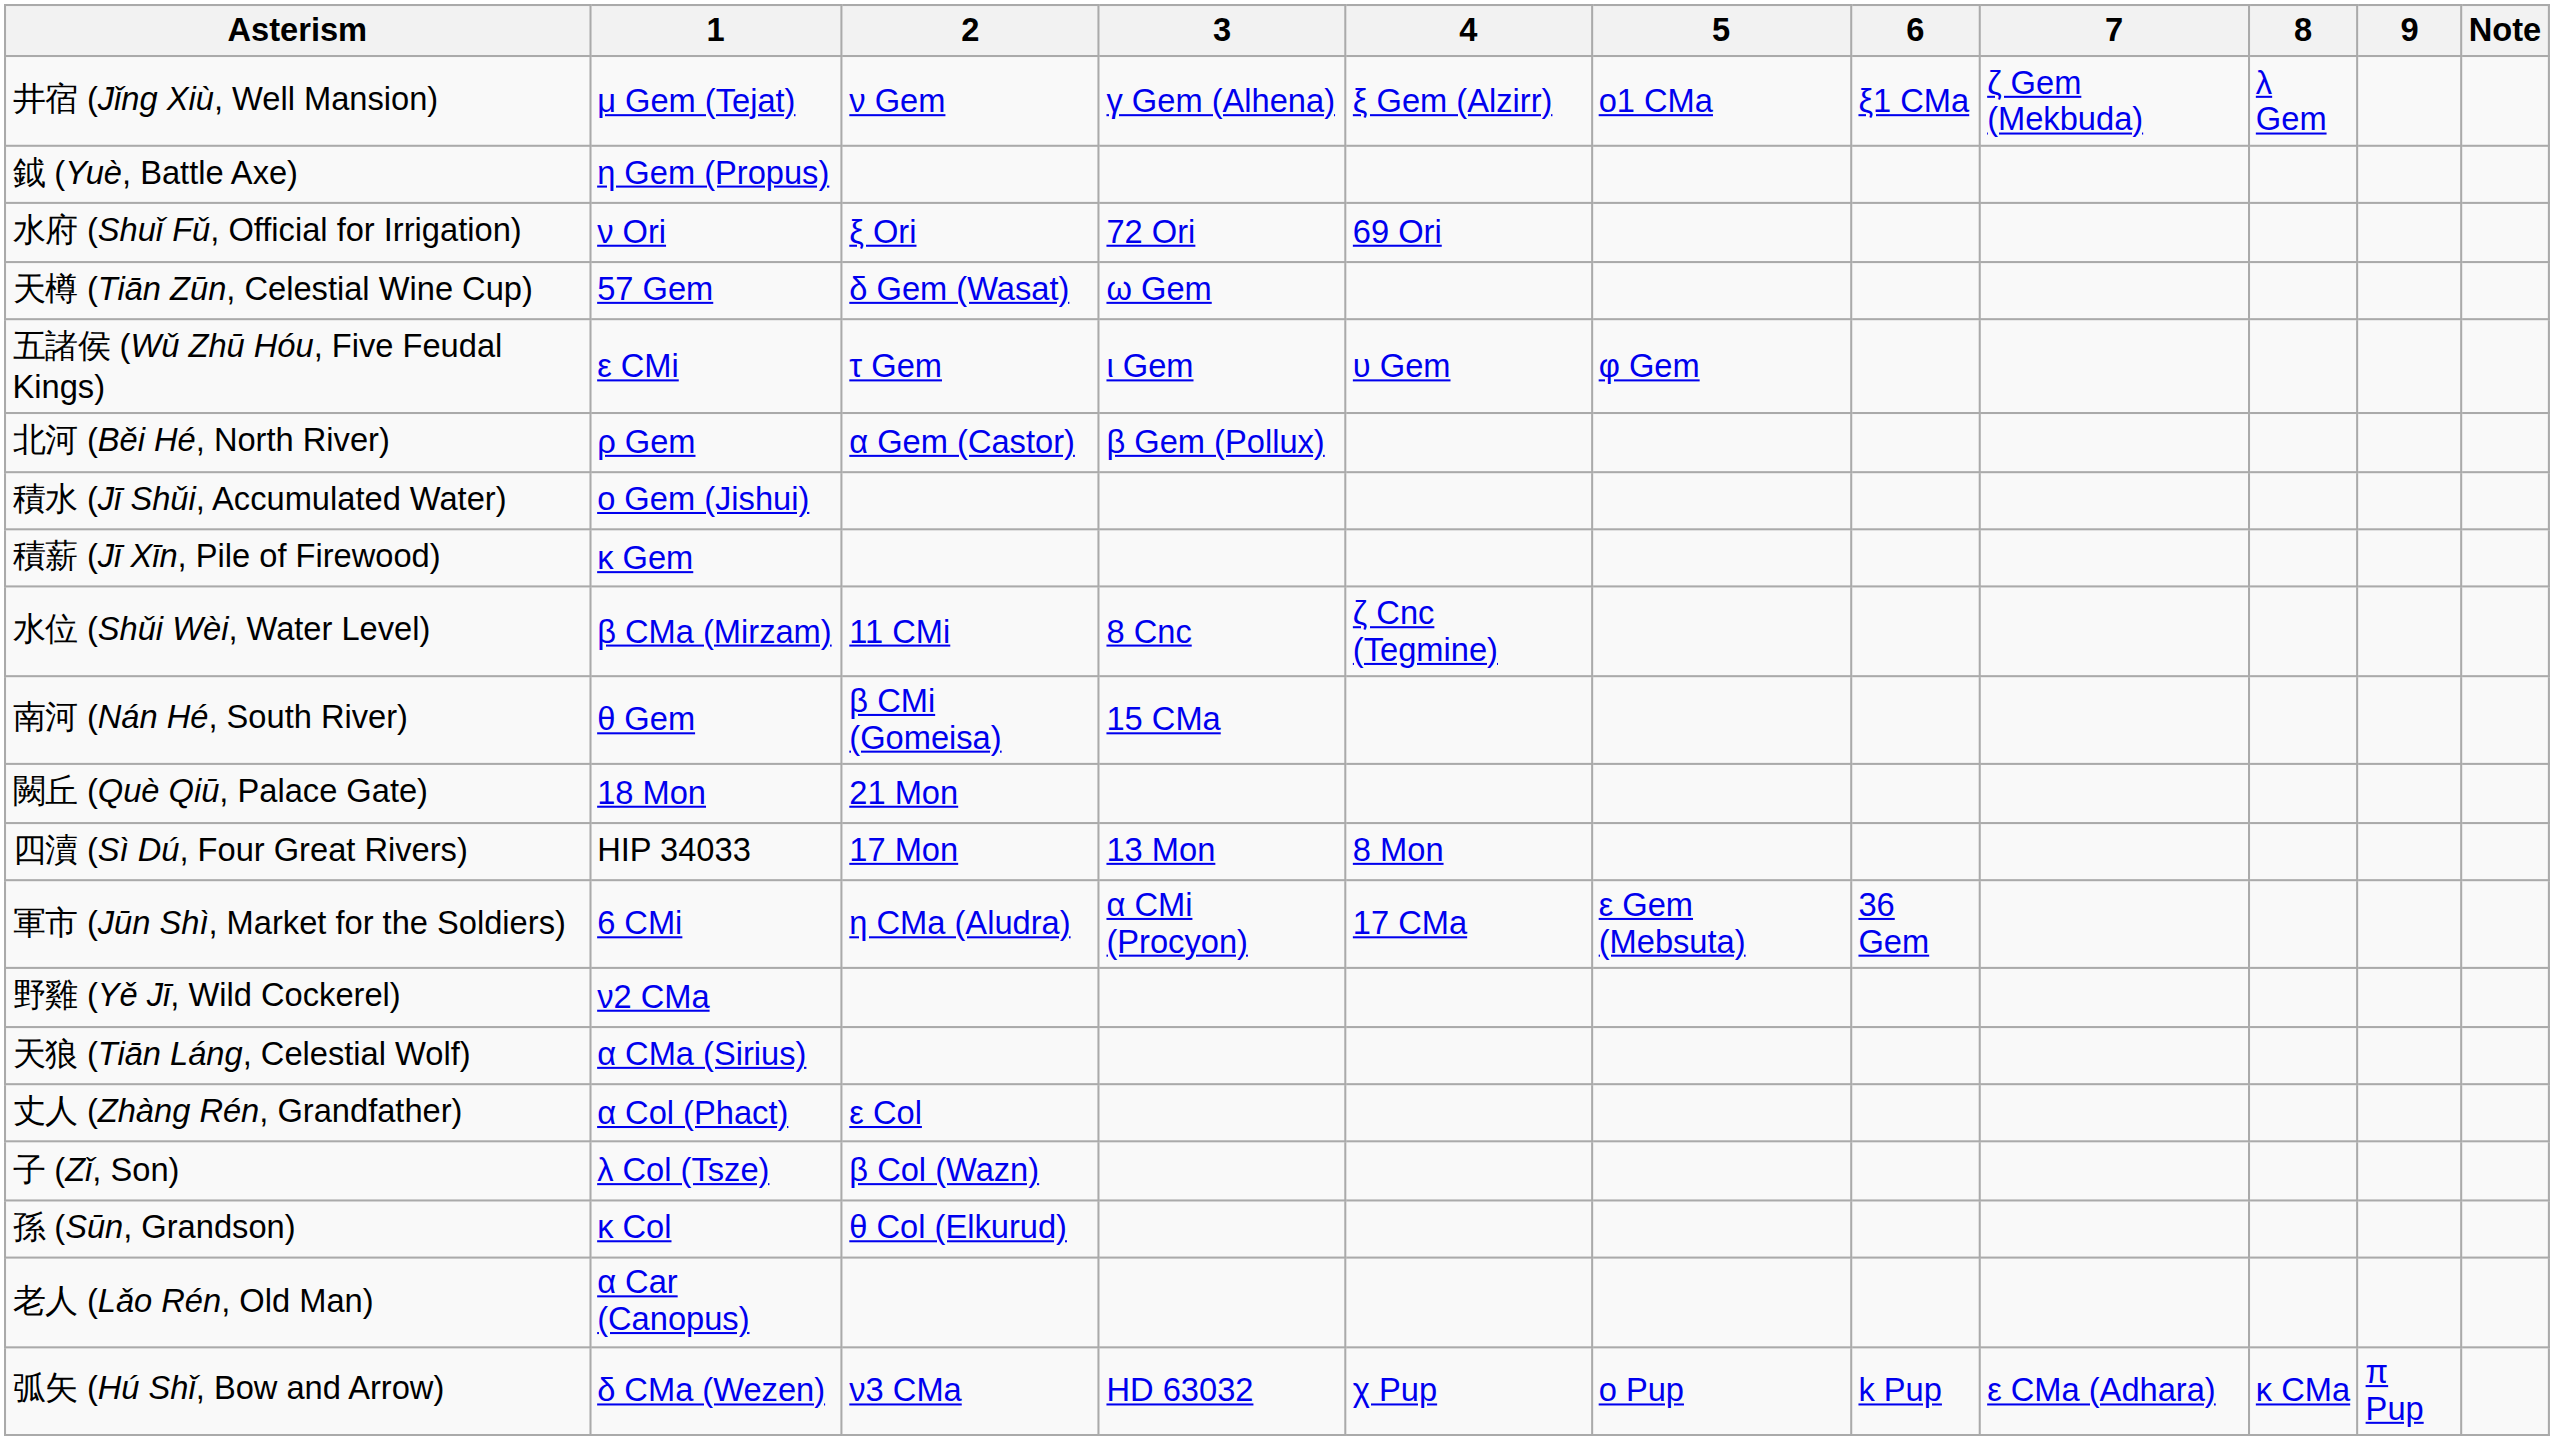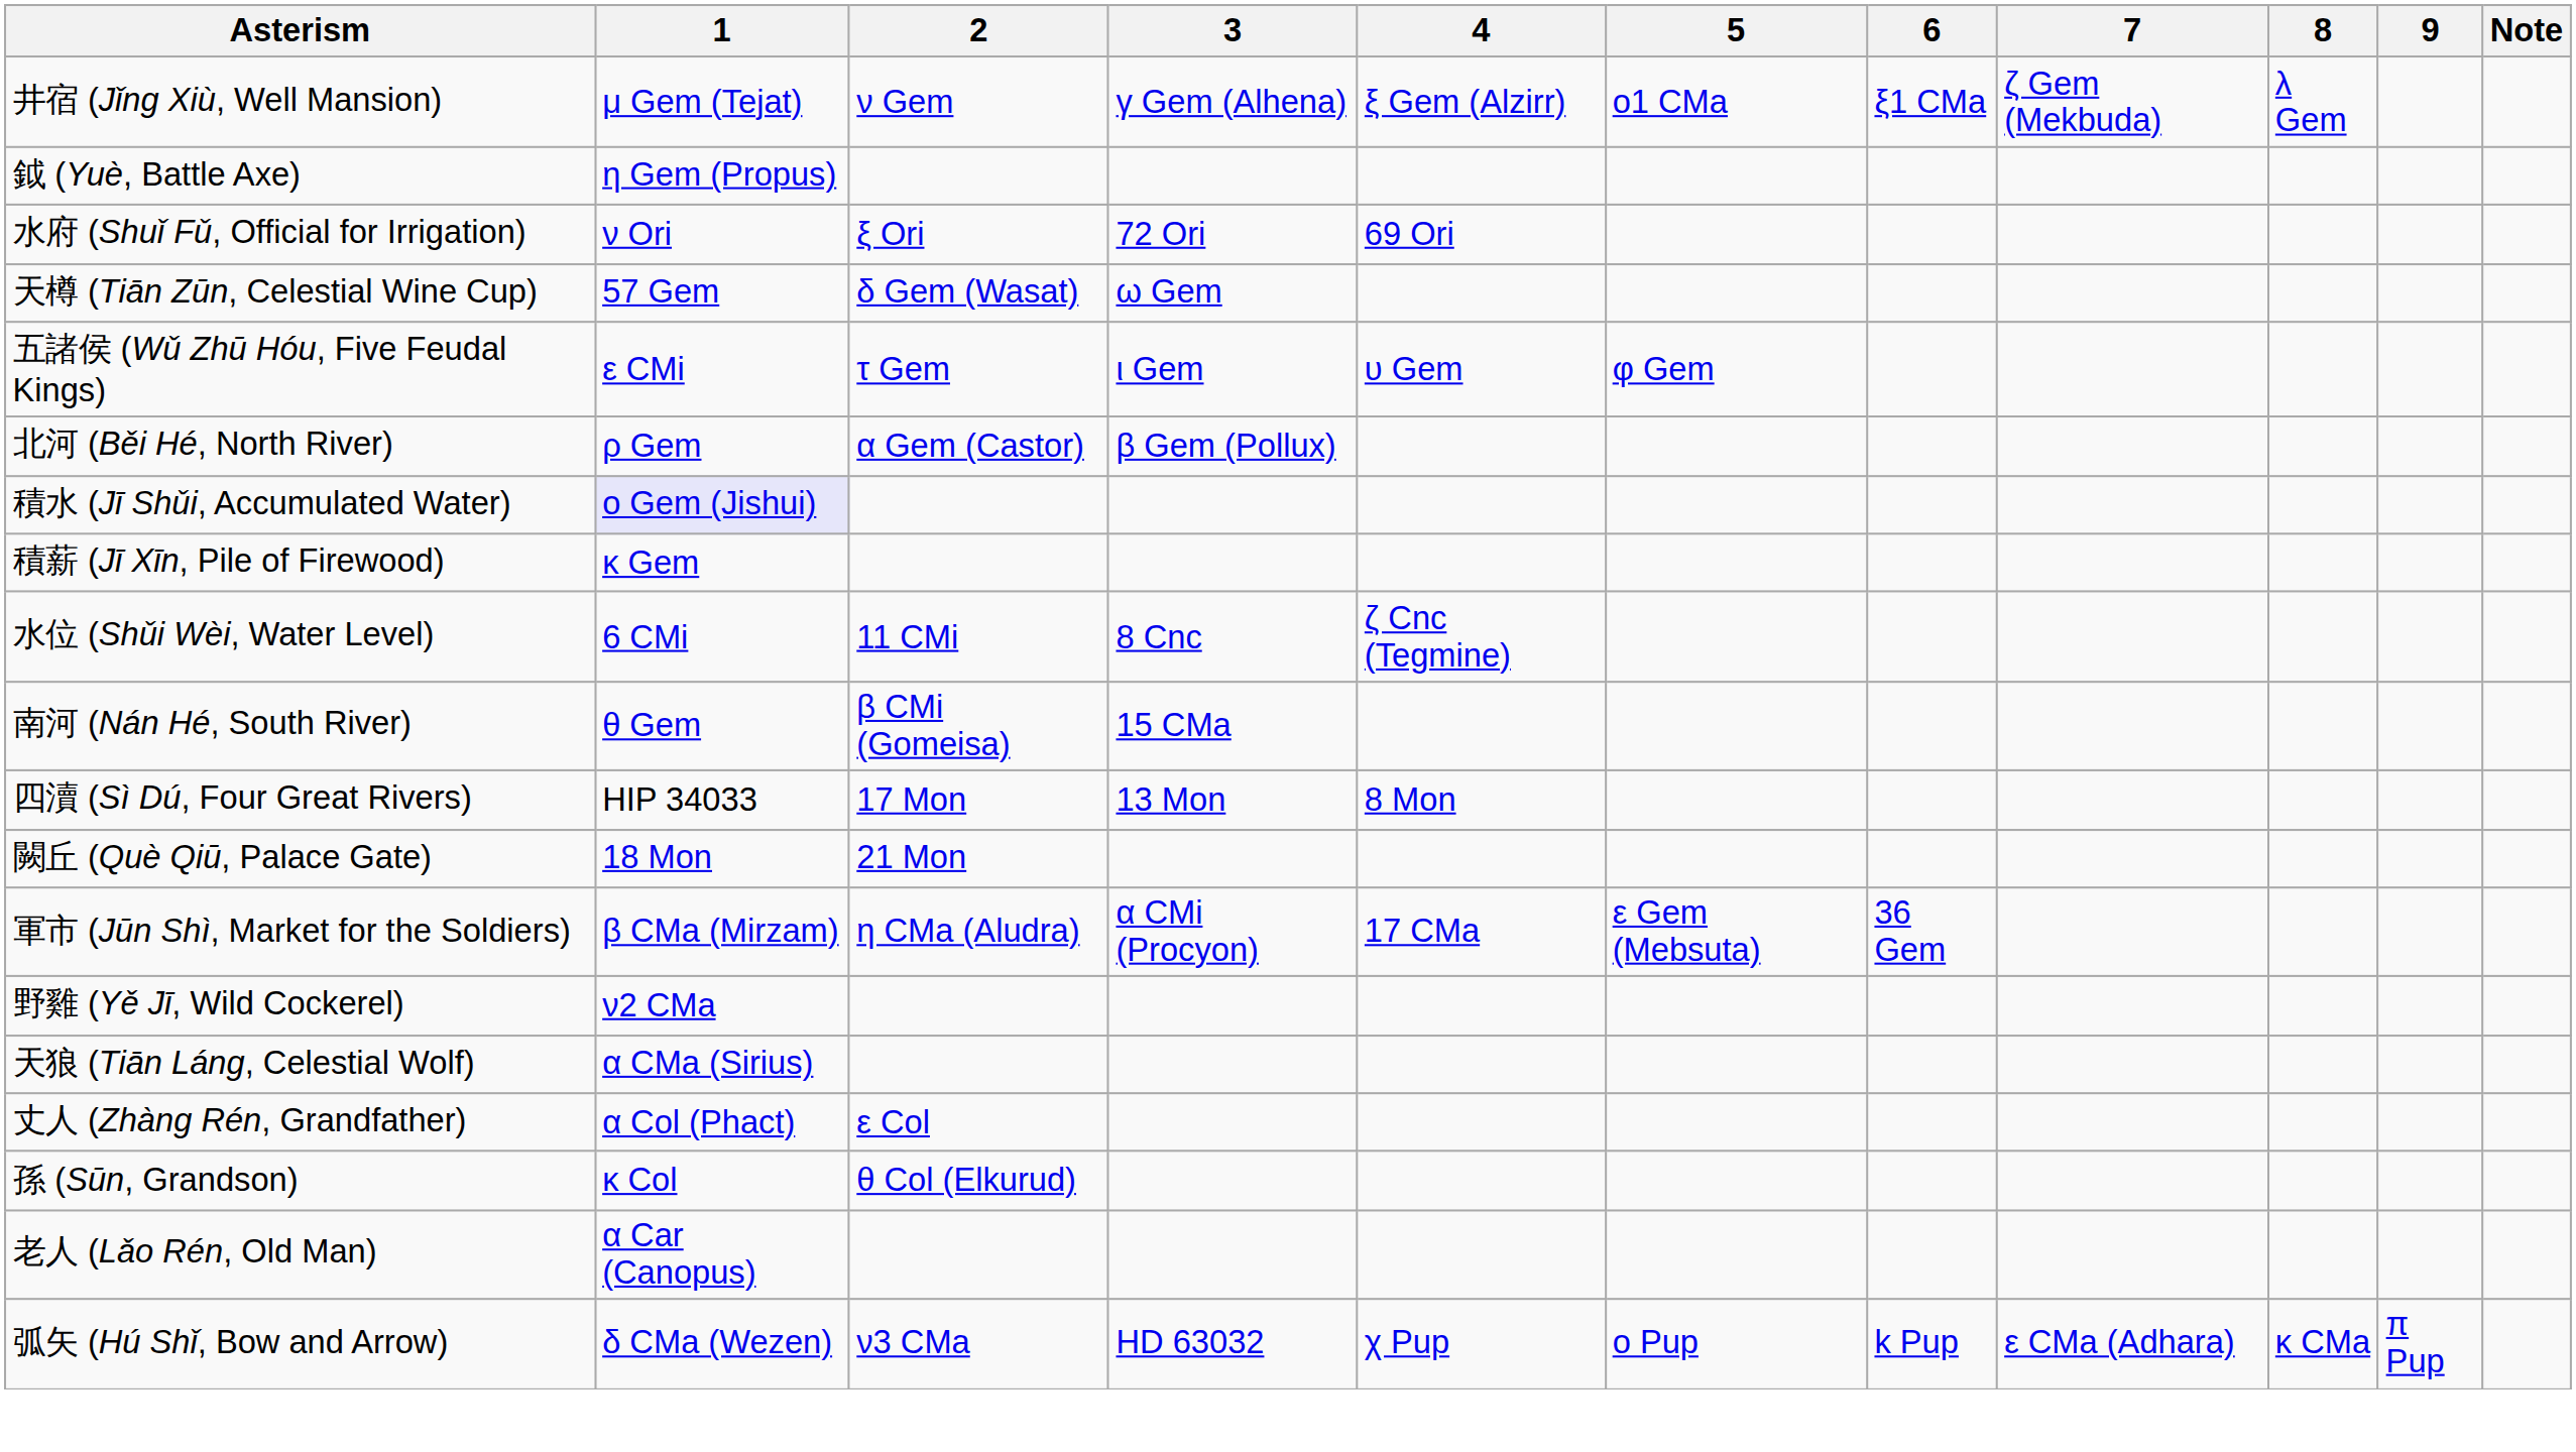積水 (Jī Shǔi, Accumulated Water) | 1: no background -> lavender background
水位 (Shǔi Wèi, Water Level) | 1: β CMa (Mirzam) -> 6 CMi
rows swapped: 四瀆 (Sì Dú, Four Great Rivers) <-> 闕丘 (Què Qiū, Palace Gate)
軍市 (Jūn Shì, Market for the Soldiers) | 1: 6 CMi -> β CMa (Mirzam)
- row: 子 (Zǐ, Son) | λ Col (Tsze) | β Col (Wazn)
